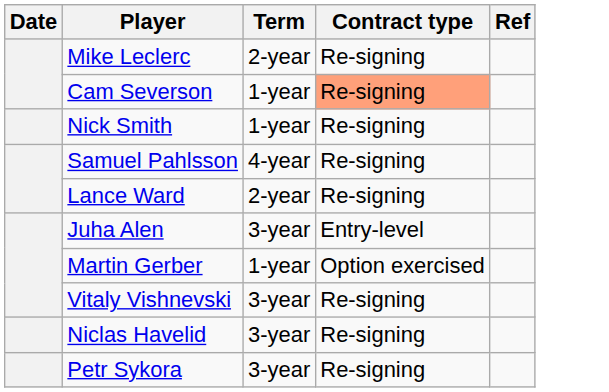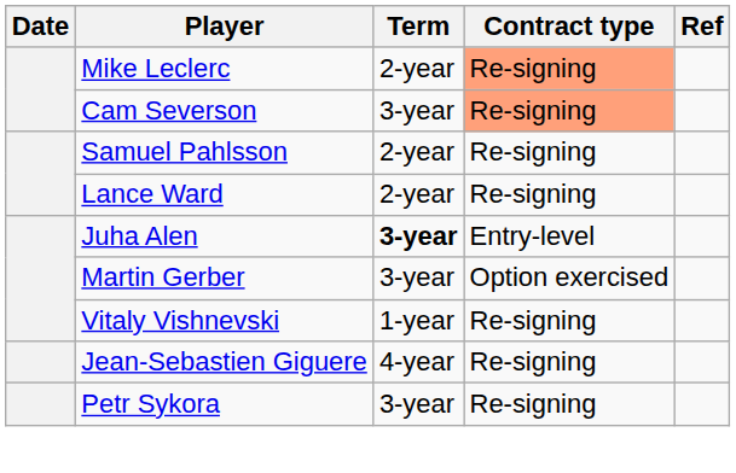Mike Leclerc | Contract type: no background -> lightsalmon background
Cam Severson | Term: 1-year -> 3-year
- row: Nick Smith | 1-year | Re-signing
Samuel Pahlsson | Term: 4-year -> 2-year
Juha Alen | Term: normal -> bold
Martin Gerber | Term: 1-year -> 3-year
Vitaly Vishnevski | Term: 3-year -> 1-year
- row: Niclas Havelid | 3-year | Re-signing
+ row: Jean-Sebastien Giguere | 4-year | Re-signing
